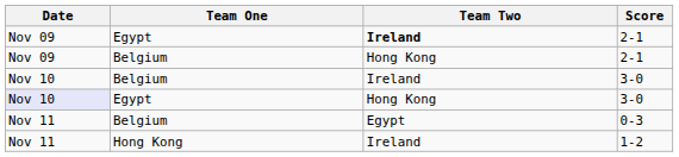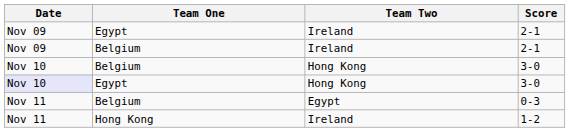Egypt / 2-1 | Team Two: bold -> normal
Belgium / 2-1 | Team Two: Hong Kong -> Ireland
Belgium / 3-0 | Team Two: Ireland -> Hong Kong
